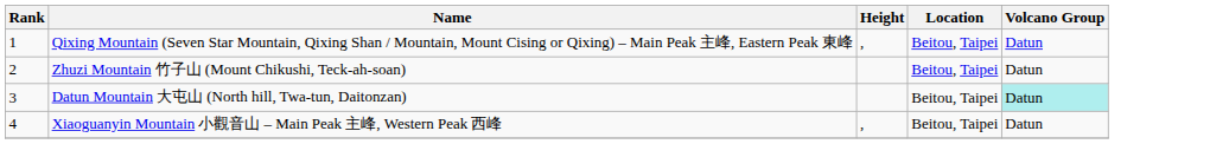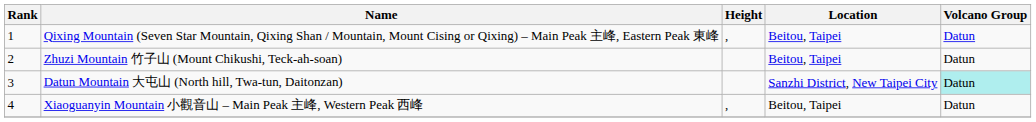Datun Mountain 大屯山 (North hill, Twa-tun, Daitonzan) | Location: Beitou, Taipei -> Sanzhi District, New Taipei City
